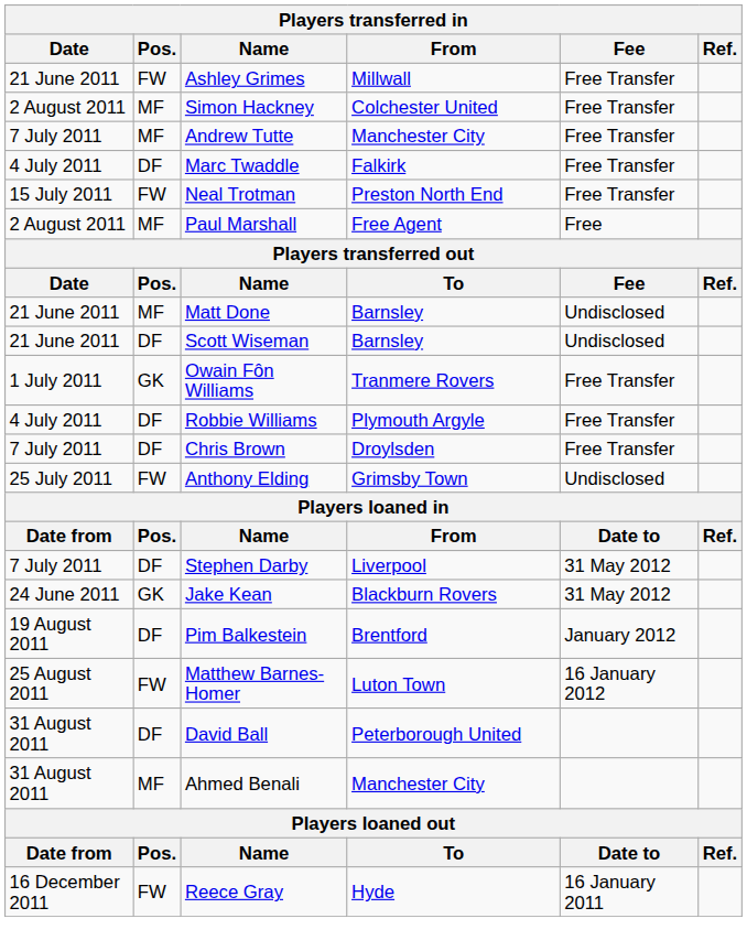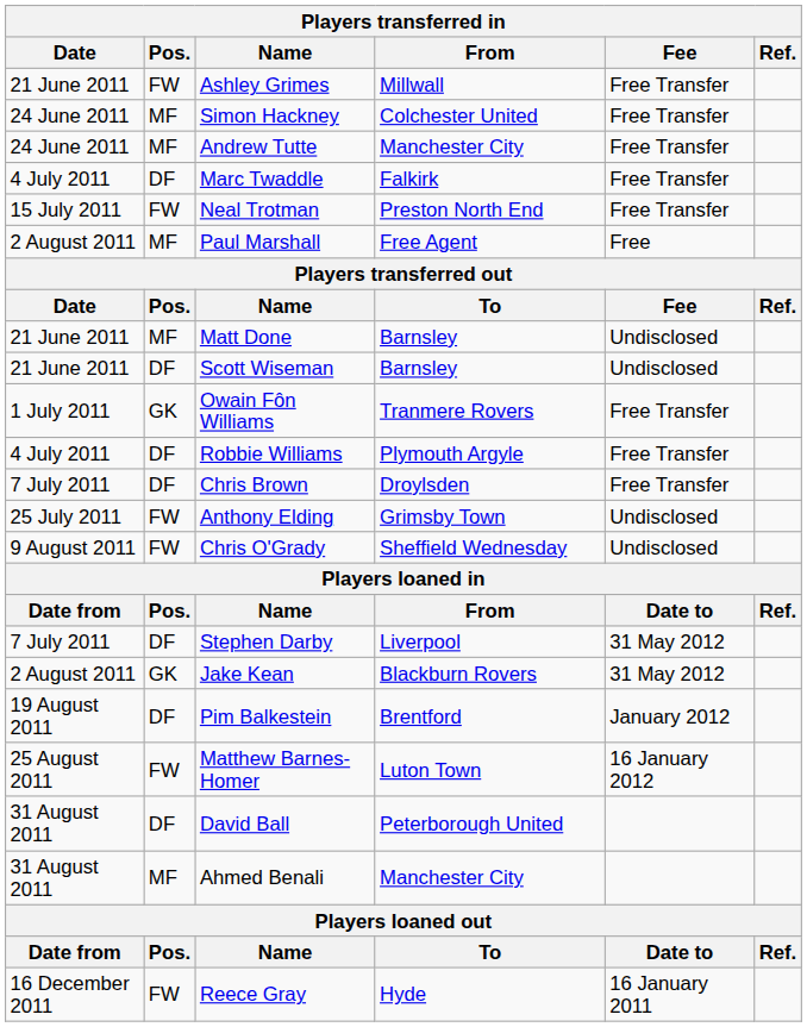Simon Hackney | Date: 2 August 2011 -> 24 June 2011
Andrew Tutte | Date: 7 July 2011 -> 24 June 2011
+ row: 9 August 2011 | FW | Chris O'Grady | Sheffield Wednesday | Undisclosed
Jake Kean | Date: 24 June 2011 -> 2 August 2011
